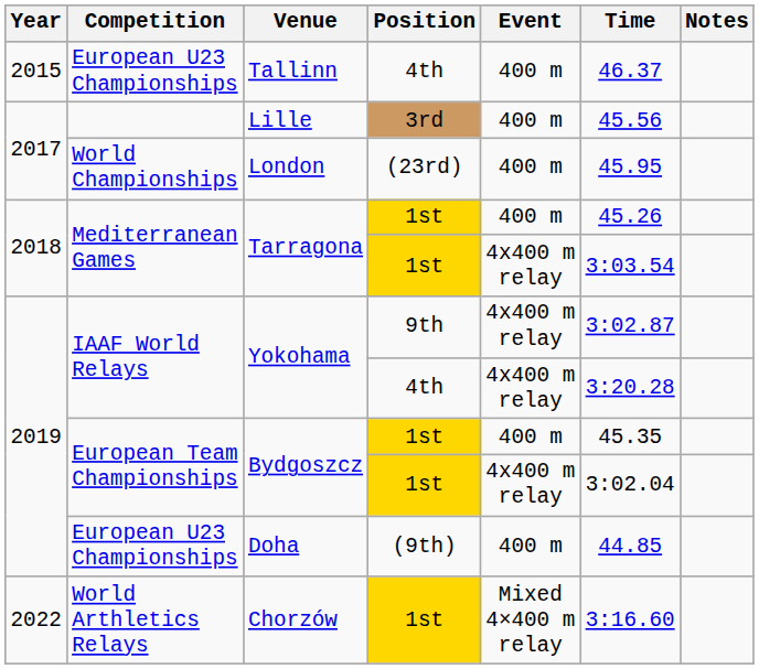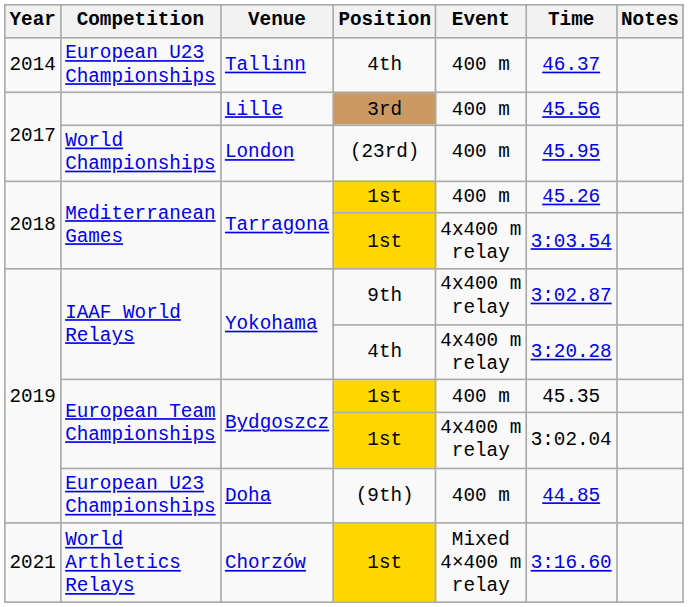Tallinn | Year: 2015 -> 2014
Chorzów | Year: 2022 -> 2021
